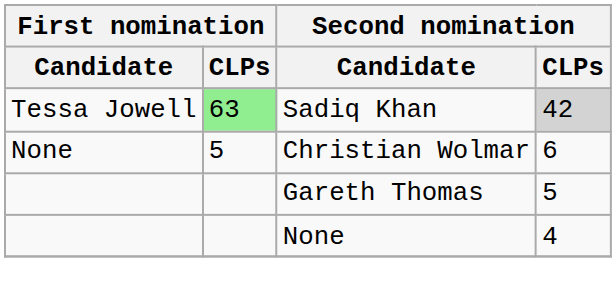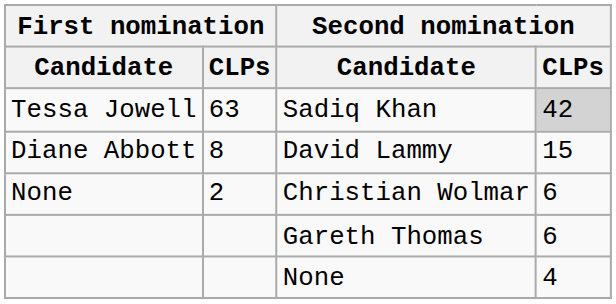Sadiq Khan | First nomination / CLPs: lightgreen background -> no background
+ row: Diane Abbott | 8 | David Lammy | 15
Christian Wolmar | First nomination / CLPs: 5 -> 2
Gareth Thomas | Second nomination / CLPs: 5 -> 6
